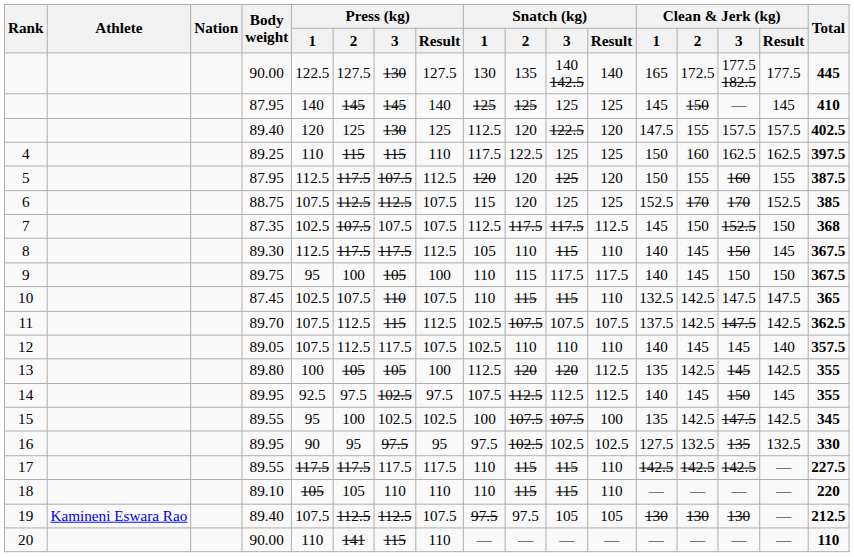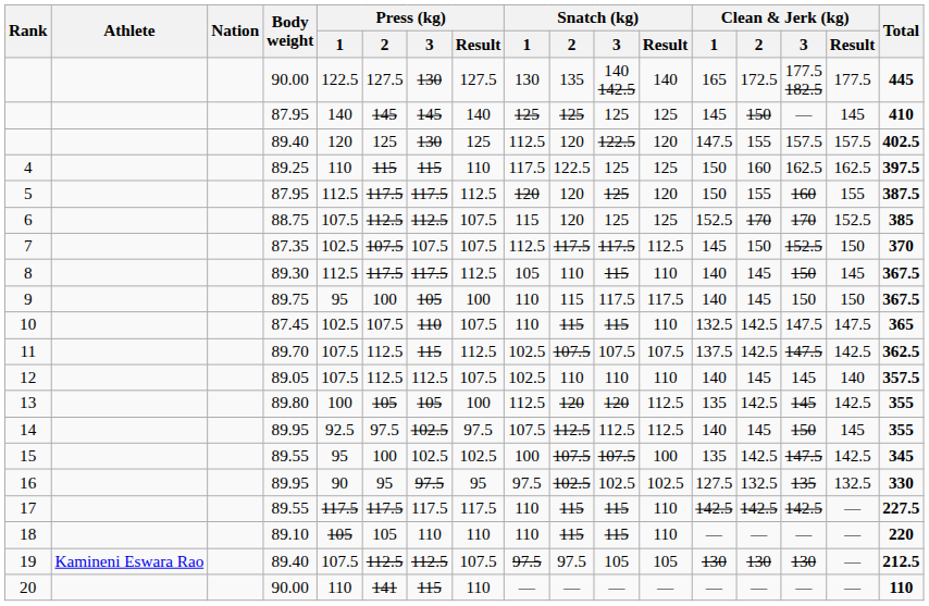5 | Press (kg) / 3: 107.5 -> 117.5
7 | Total: 368 -> 370
12 | Press (kg) / 3: 117.5 -> 112.5
